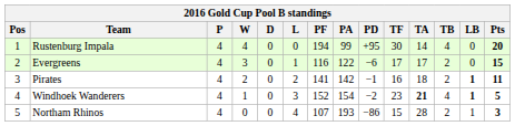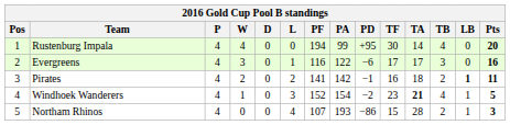Evergreens | TB: 2 -> 3
Evergreens | Pts: 15 -> 16
Windhoek Wanderers | LB: bold -> normal
